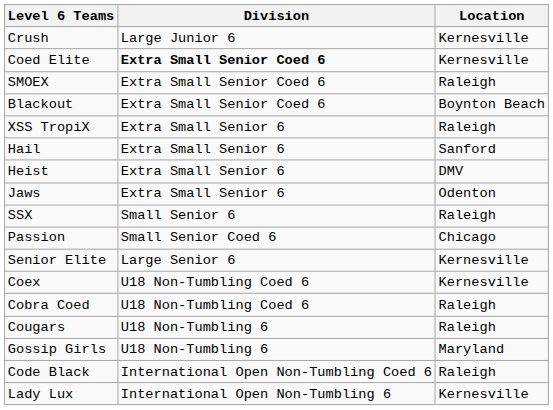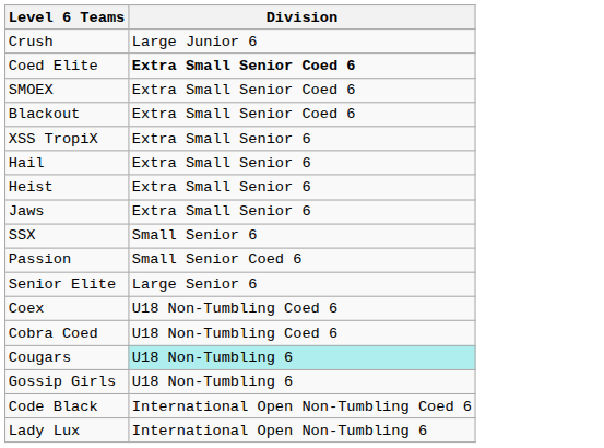- column: Location | Kernesville | Kernesville | Raleigh | Boynton Beach | Raleigh | Sanford | DMV | Odenton | Raleigh | Chicago | Kernesville | Kernesville | Raleigh | Raleigh | Maryland | Raleigh | Kernesville
Cougars | Division: no background -> paleturquoise background
